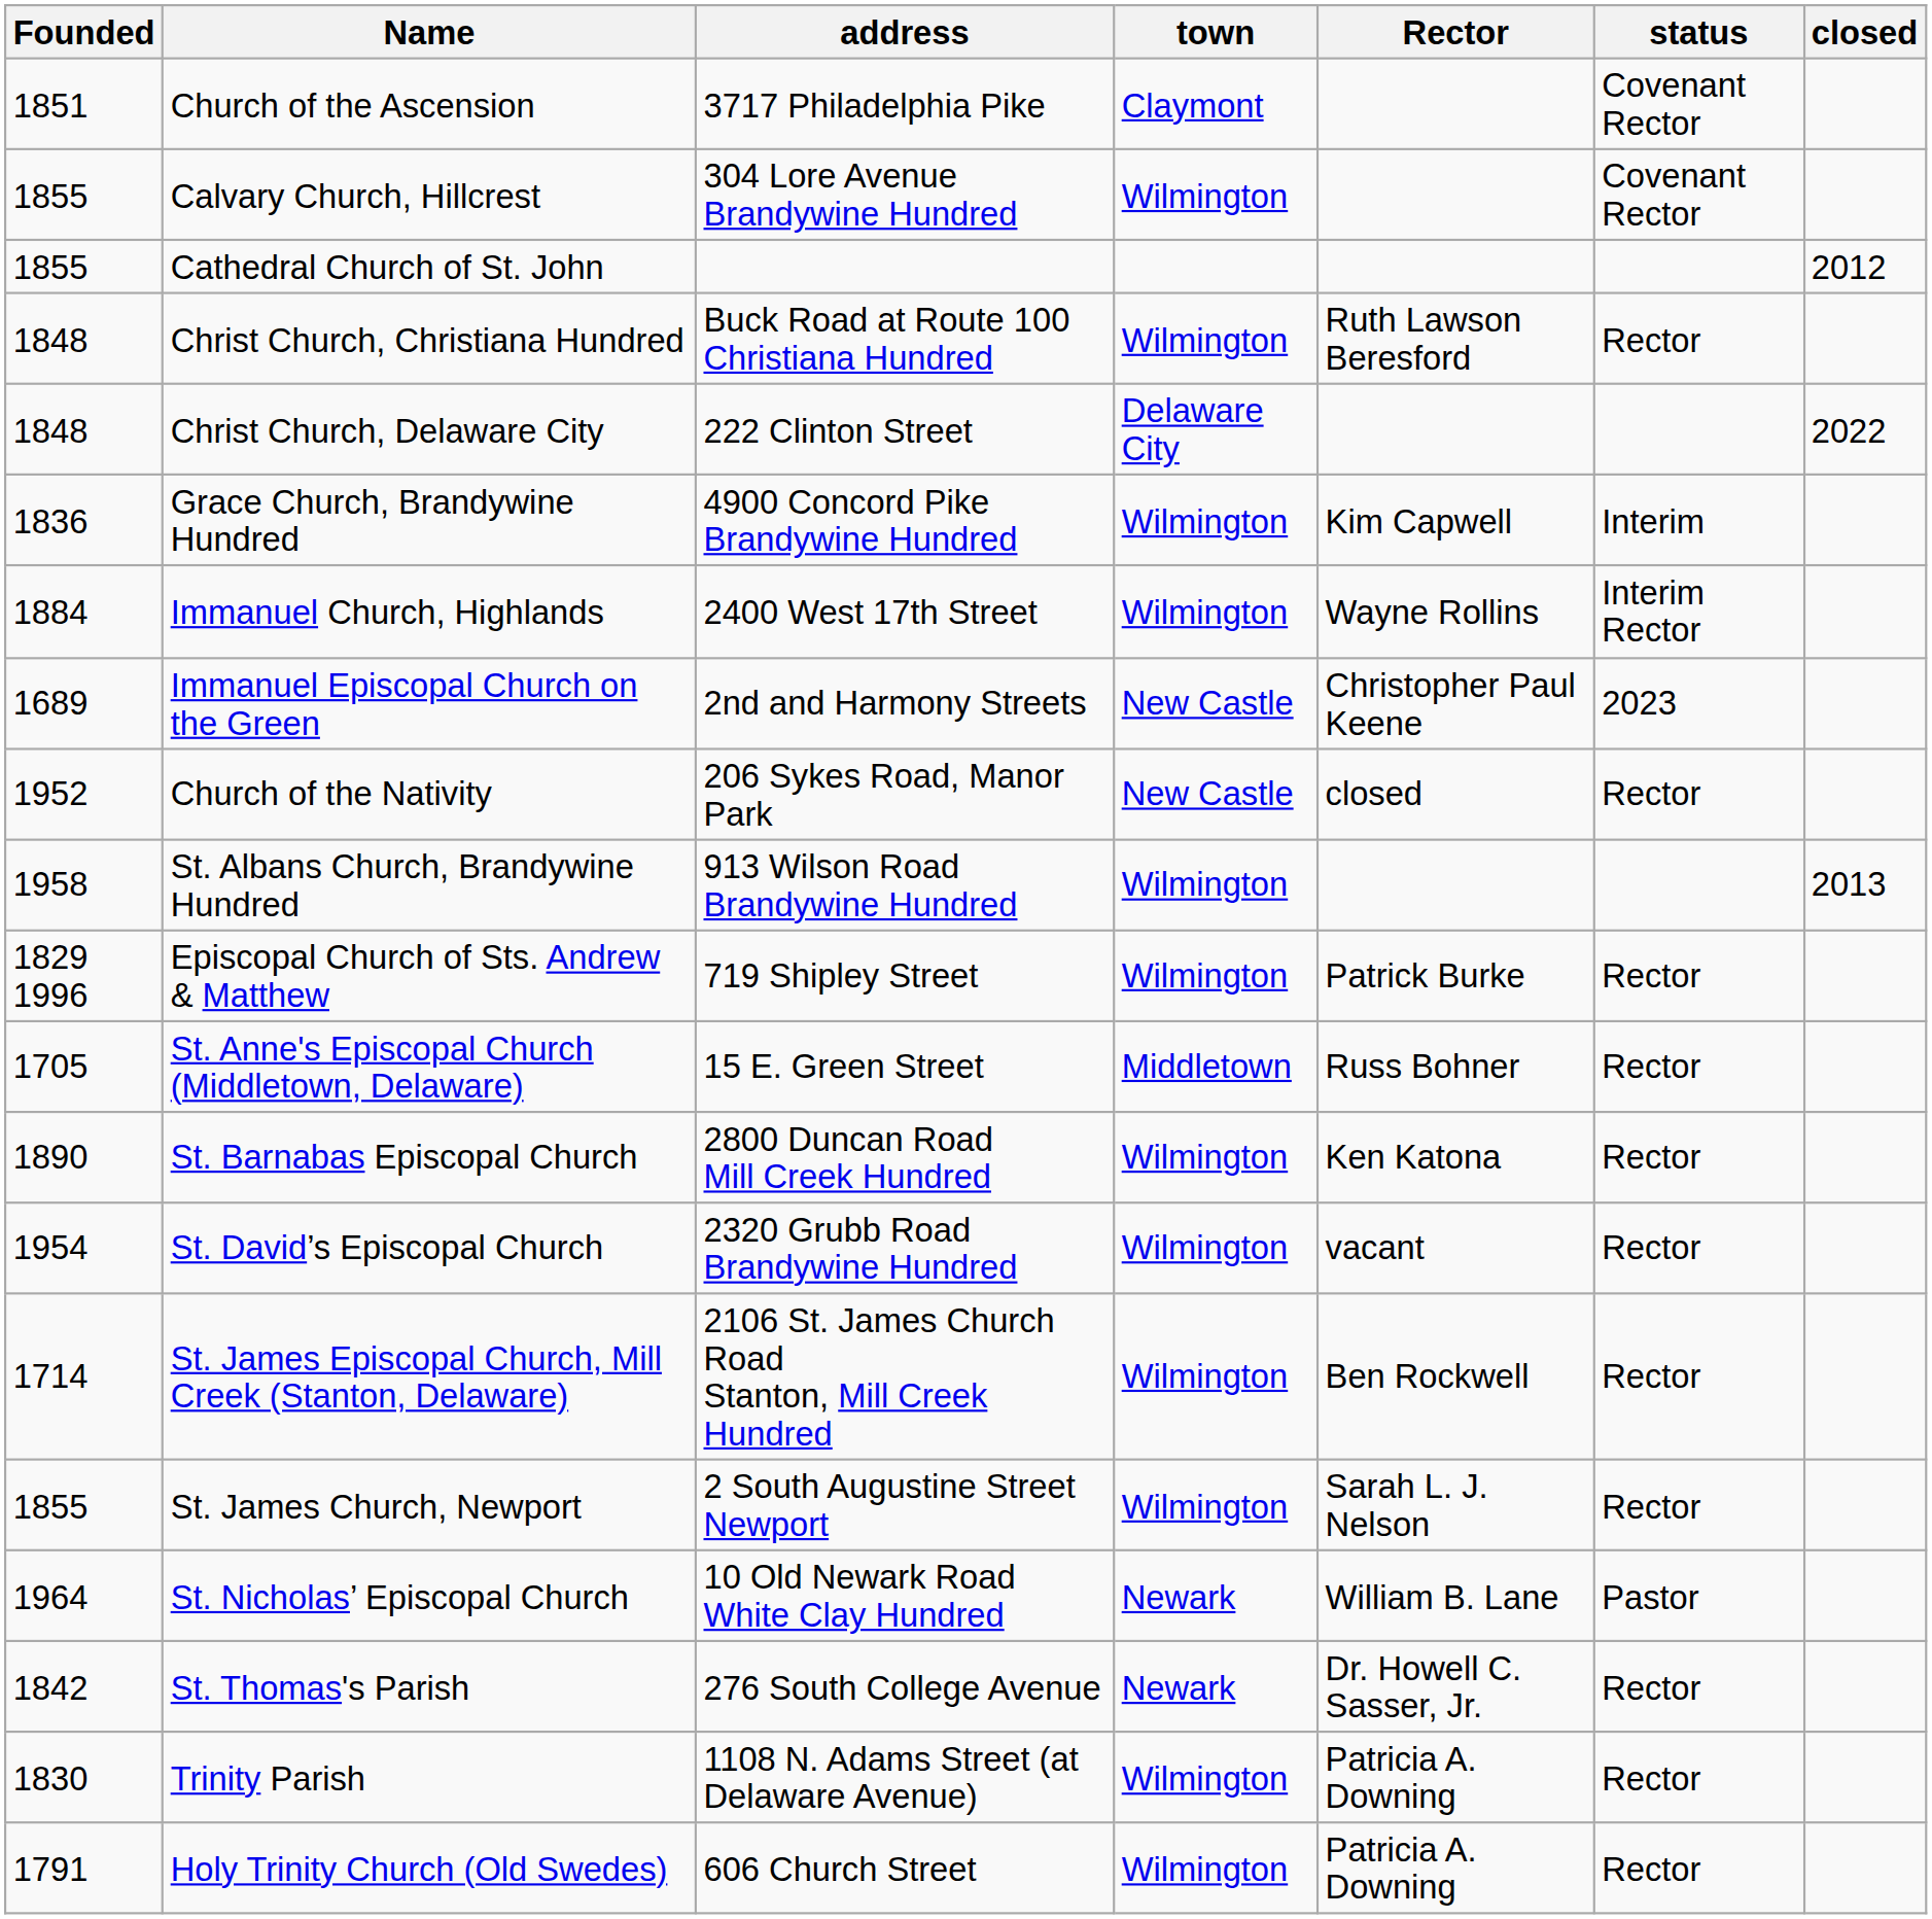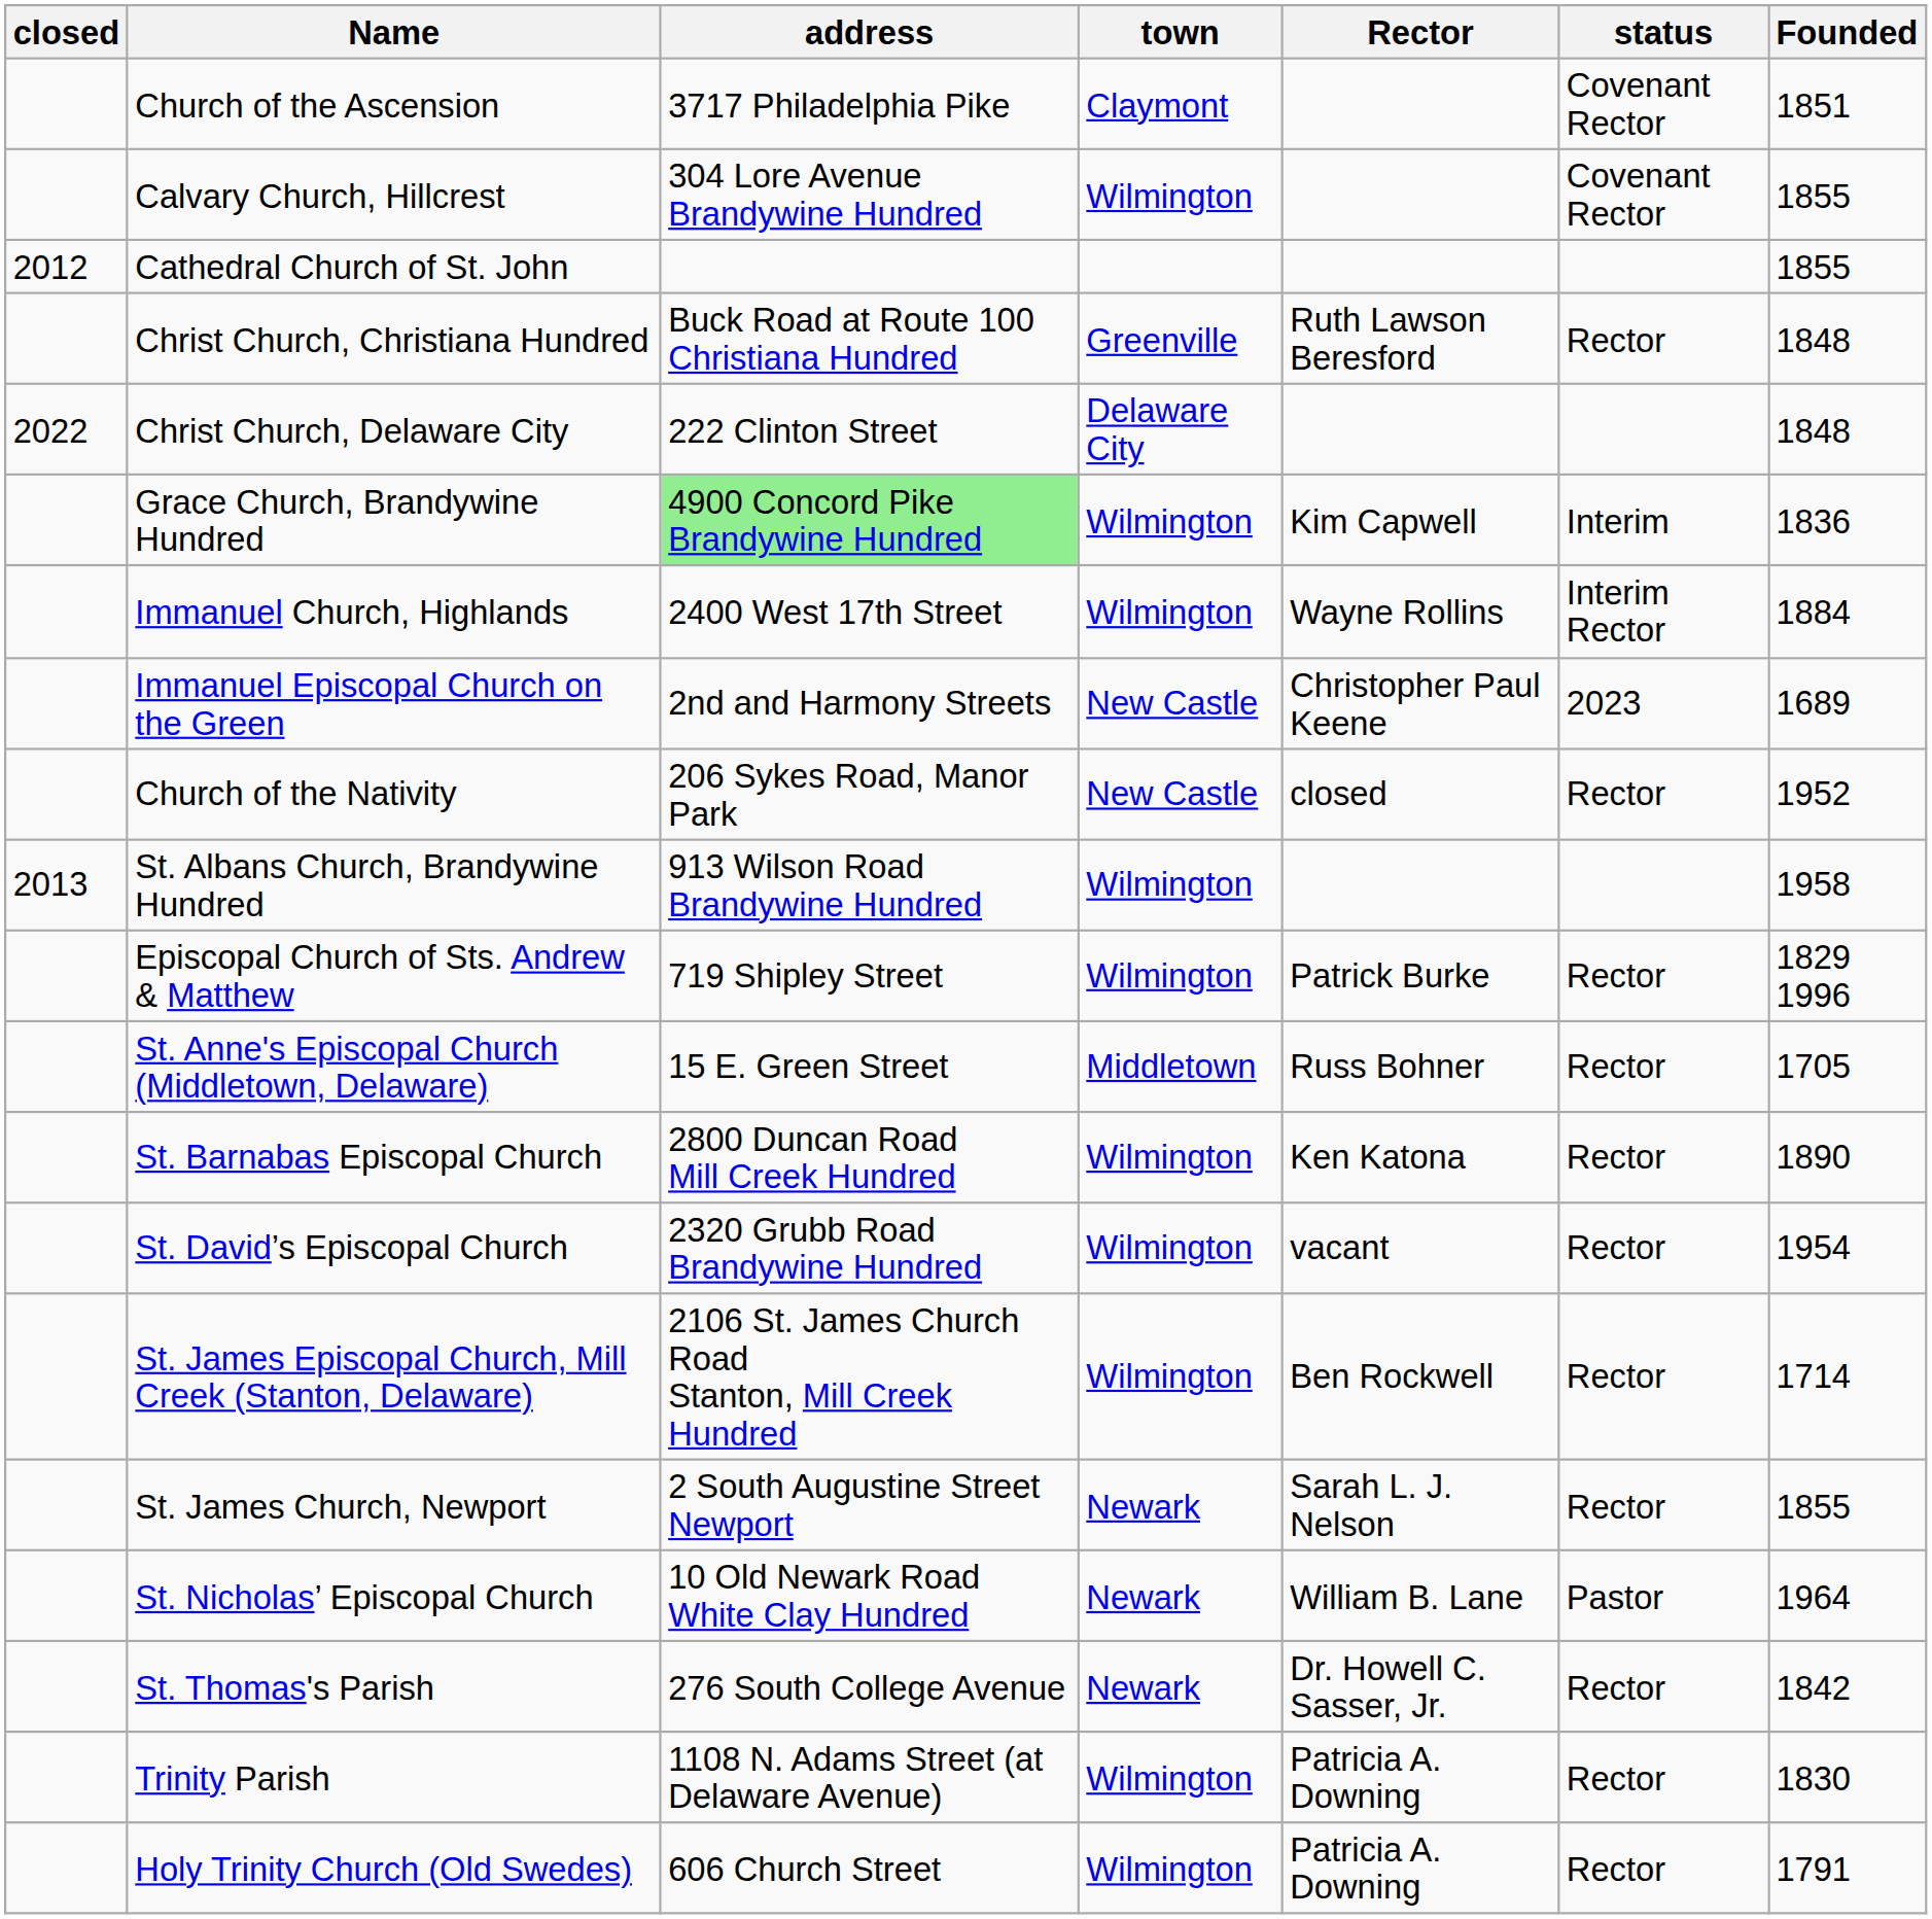columns swapped: Founded <-> closed
Christ Church, Christiana Hundred | town: Wilmington -> Greenville
Grace Church, Brandywine Hundred | address: no background -> lightgreen background
St. James Church, Newport | town: Wilmington -> Newark
